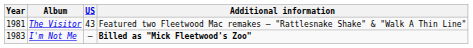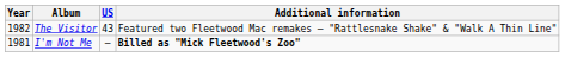The Visitor | Year: 1981 -> 1982
I'm Not Me | Year: 1983 -> 1981
